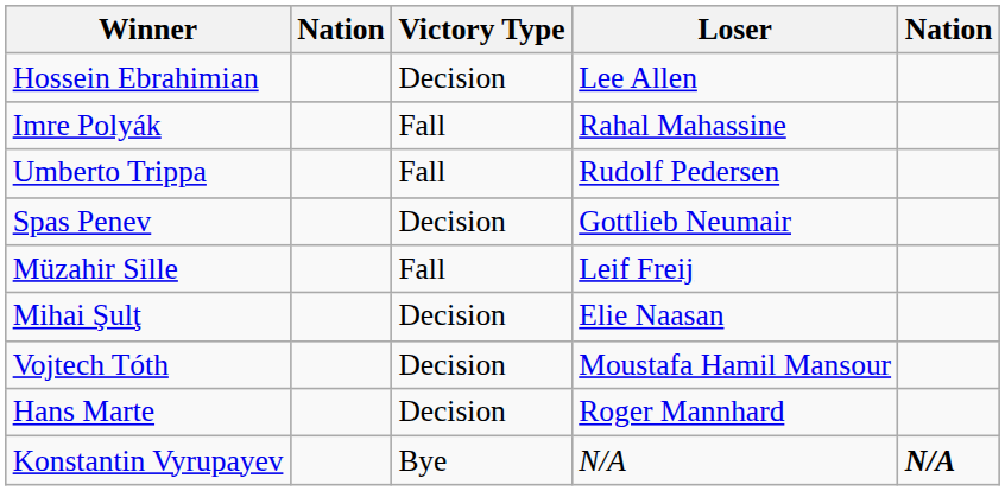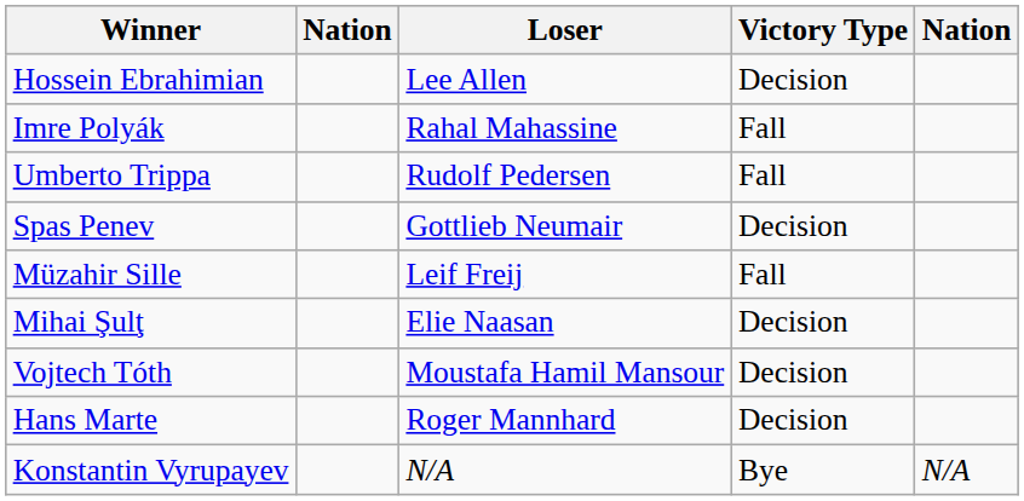columns swapped: Victory Type <-> Loser
Konstantin Vyrupayev | column 5: bold -> normal
